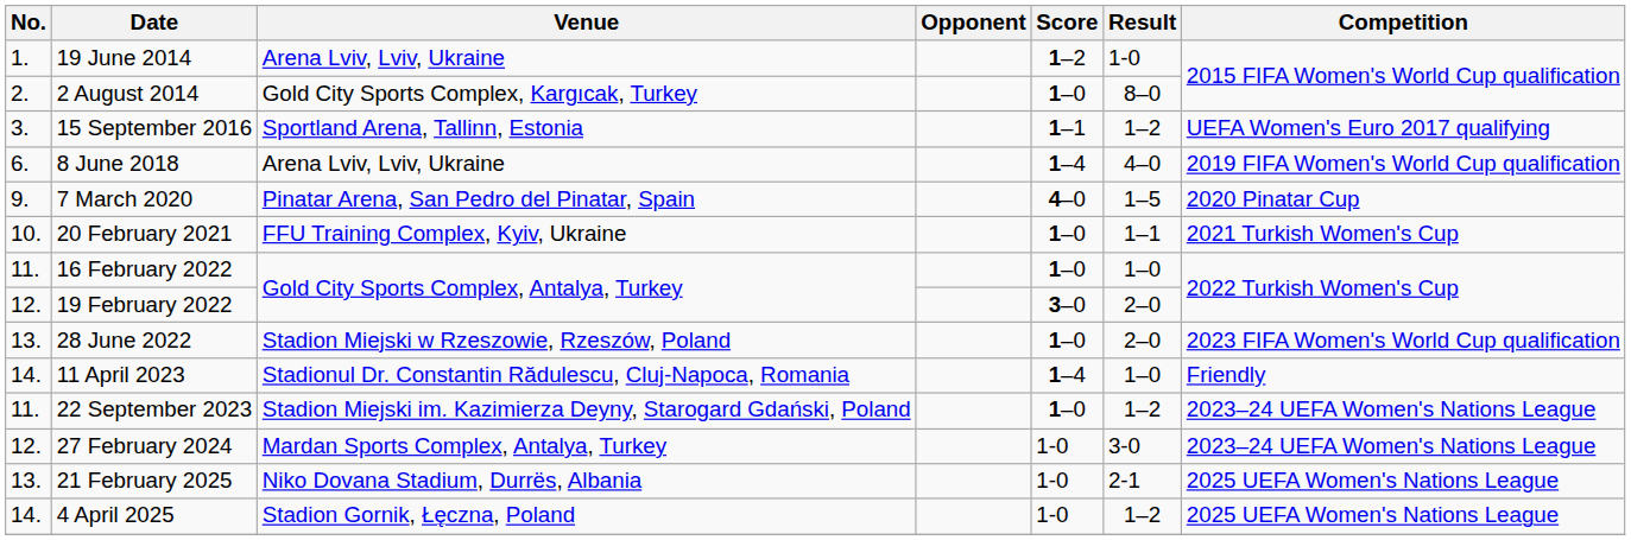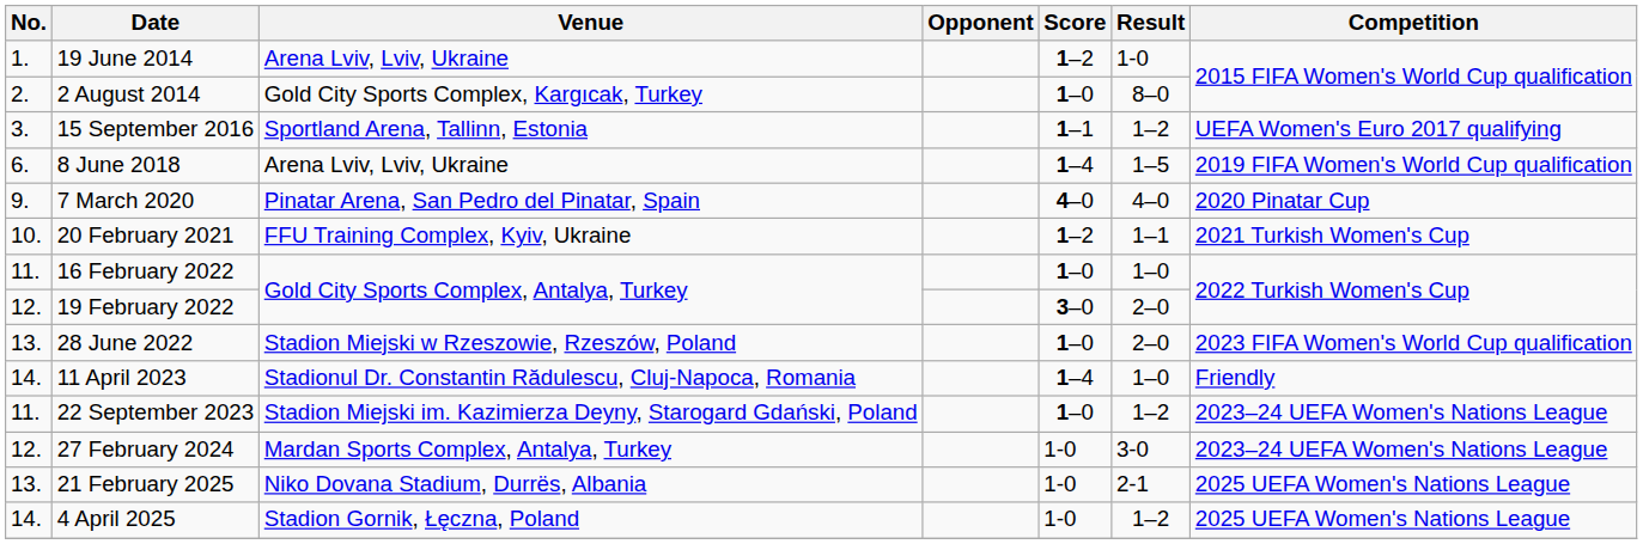8 June 2018 | Result: 4–0 -> 1–5
7 March 2020 | Result: 1–5 -> 4–0
20 February 2021 | Score: 1–0 -> 1–2
